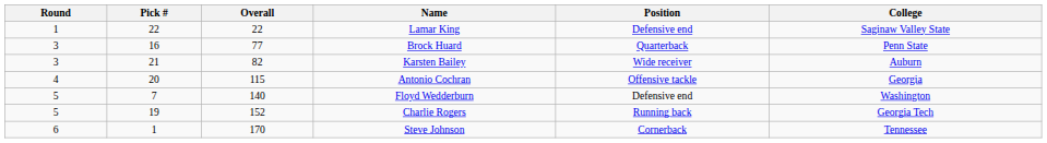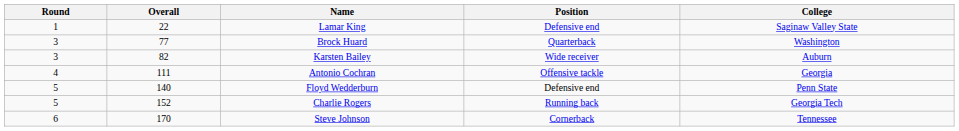- column: Pick # | 22 | 16 | 21 | 20 | 7 | 19 | 1
Brock Huard | College: Penn State -> Washington
Antonio Cochran | Overall: 115 -> 111
Floyd Wedderburn | College: Washington -> Penn State
